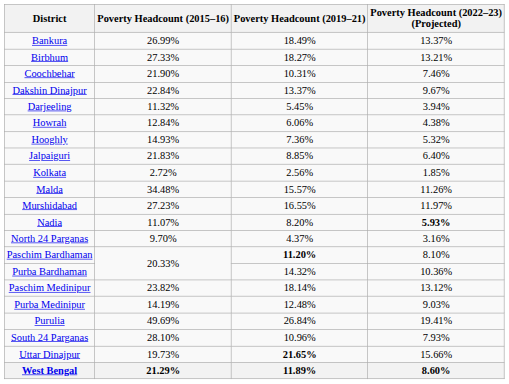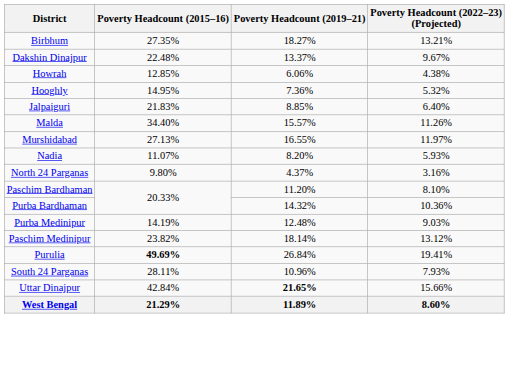- row: Bankura | 26.99% | 18.49% | 13.37%
Birbhum | Poverty Headcount (2015–16): 27.33% -> 27.35%
- row: Coochbehar | 21.90% | 10.31% | 7.46%
Dakshin Dinajpur | Poverty Headcount (2015–16): 22.84% -> 22.48%
- row: Darjeeling | 11.32% | 5.45% | 3.94%
Howrah | Poverty Headcount (2015–16): 12.84% -> 12.85%
Hooghly | Poverty Headcount (2015–16): 14.93% -> 14.95%
- row: Kolkata | 2.72% | 2.56% | 1.85%
Malda | Poverty Headcount (2015–16): 34.48% -> 34.40%
Murshidabad | Poverty Headcount (2015–16): 27.23% -> 27.13%
Nadia | Poverty Headcount (2022–23) (Projected): bold -> normal
North 24 Parganas | Poverty Headcount (2015–16): 9.70% -> 9.80%
Paschim Bardhaman | Poverty Headcount (2019–21): bold -> normal
rows swapped: Paschim Medinipur <-> Purba Medinipur
Purulia | Poverty Headcount (2015–16): normal -> bold
South 24 Parganas | Poverty Headcount (2015–16): 28.10% -> 28.11%
Uttar Dinajpur | Poverty Headcount (2015–16): 19.73% -> 42.84%
